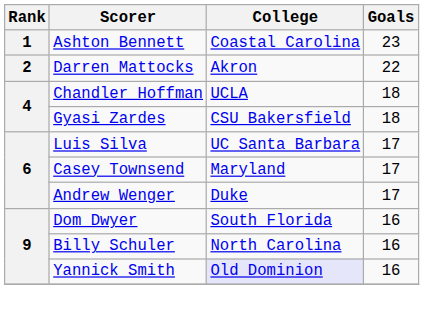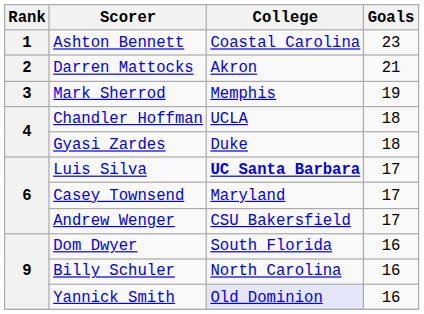Darren Mattocks | Goals: 22 -> 21
+ row: 3 | Mark Sherrod | Memphis | 19
Gyasi Zardes | College: CSU Bakersfield -> Duke
Luis Silva | College: normal -> bold
Andrew Wenger | College: Duke -> CSU Bakersfield
